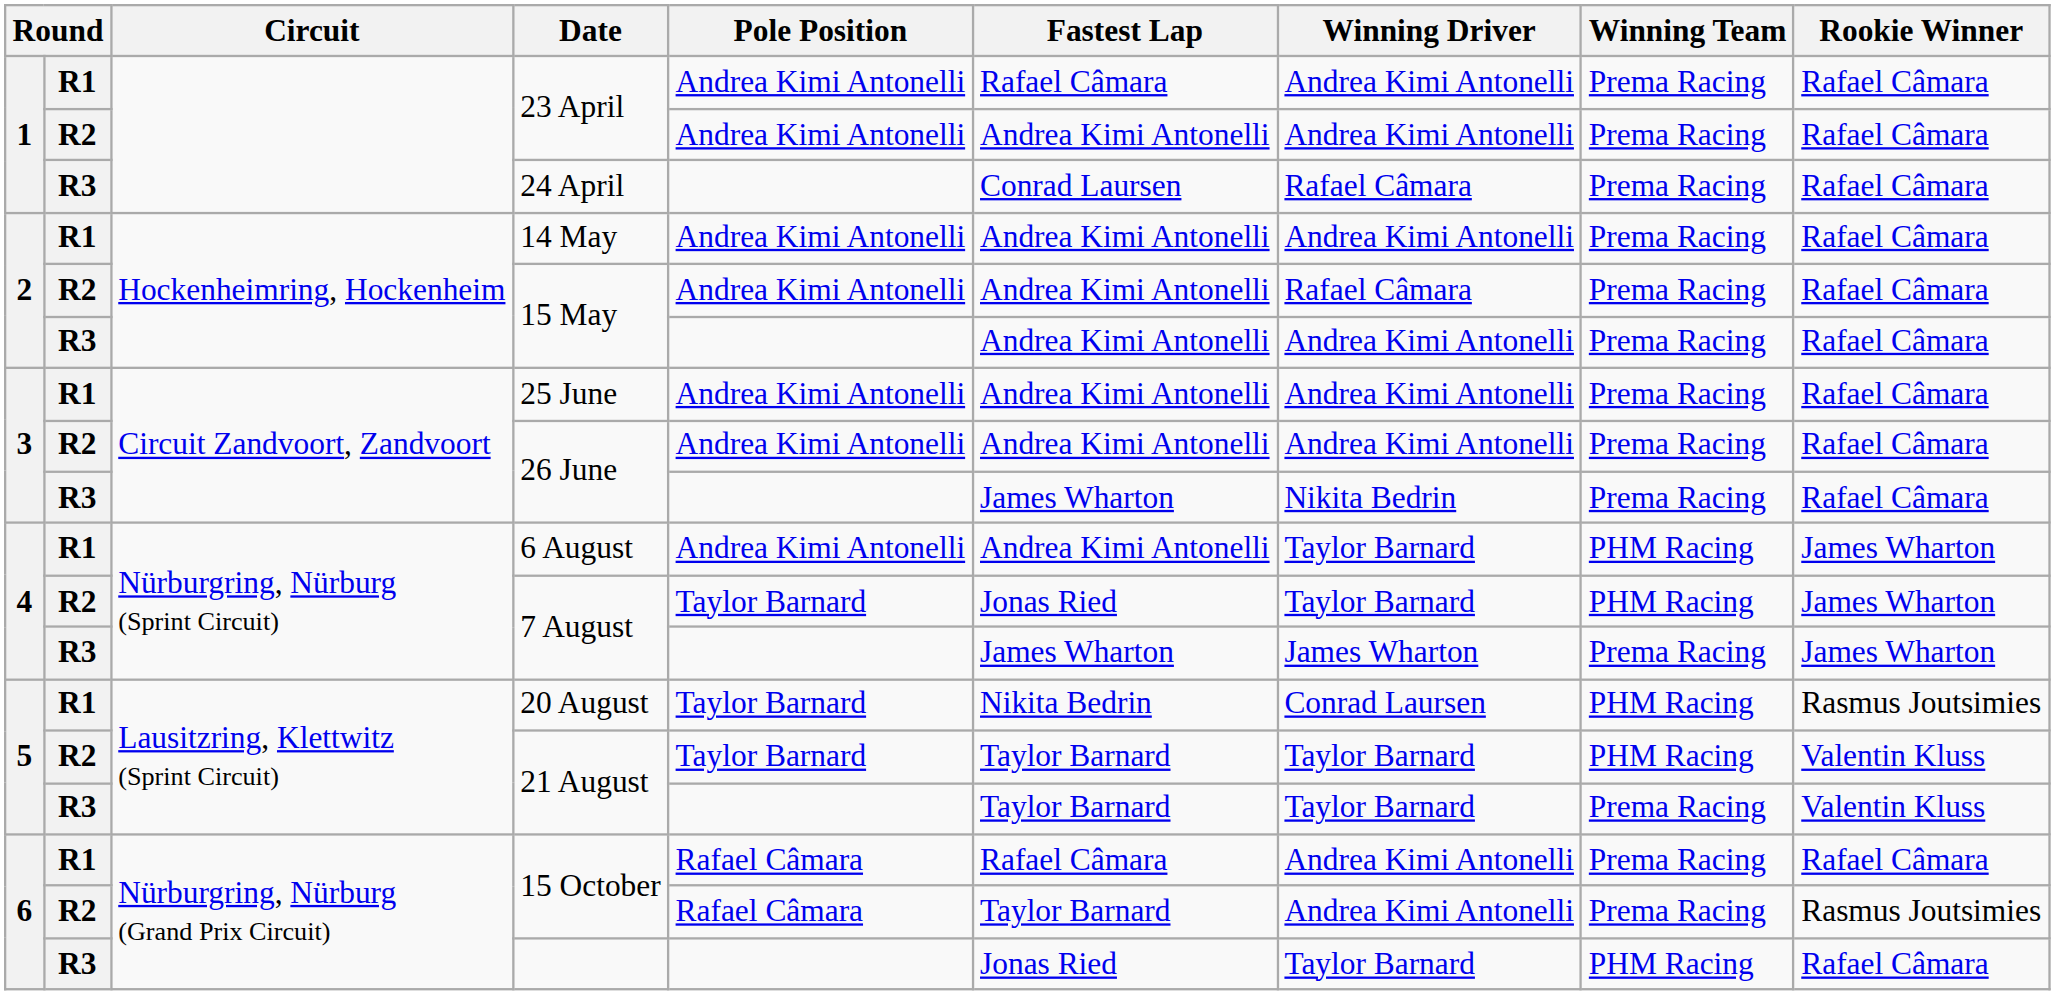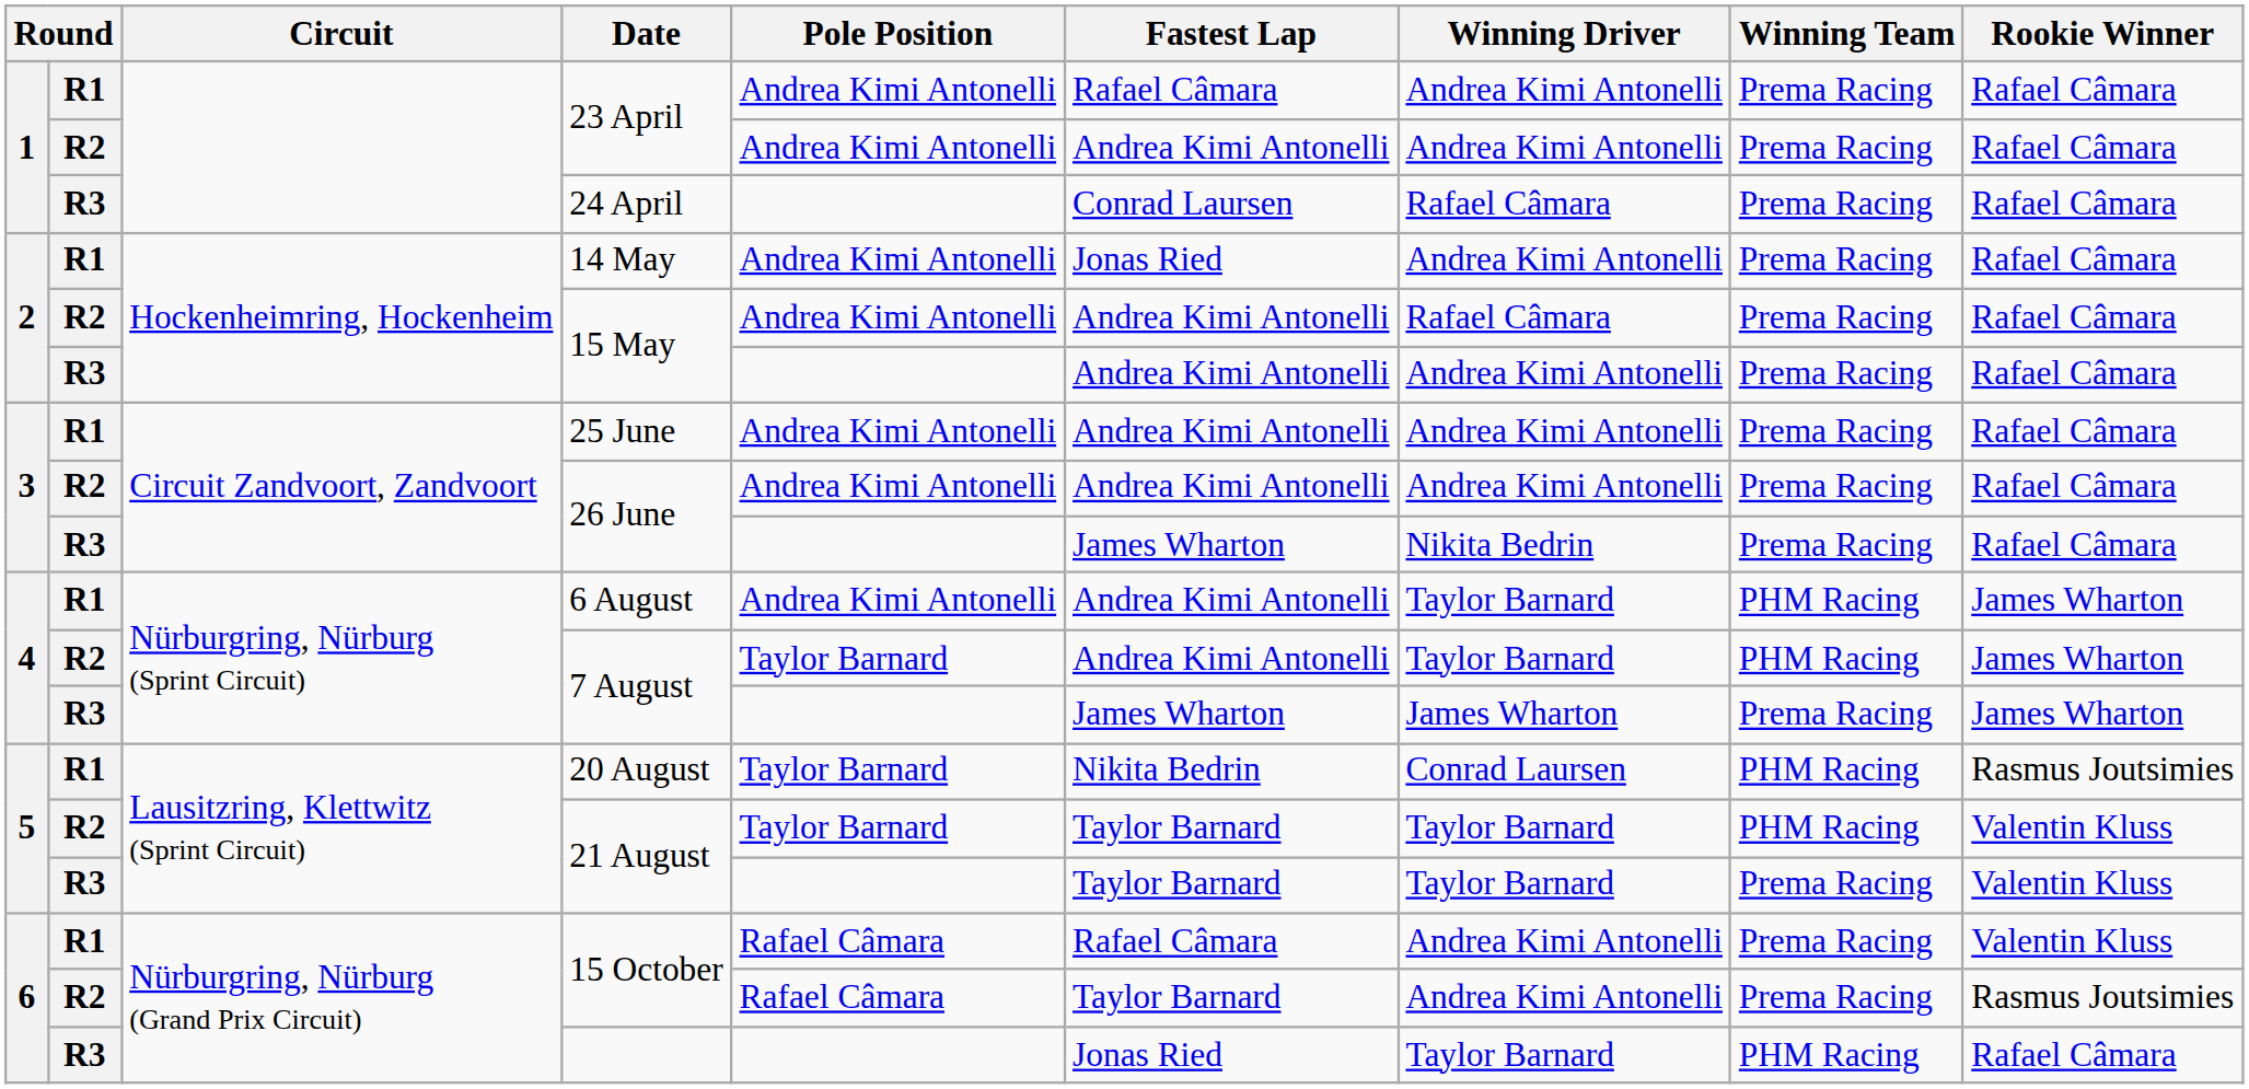14 May | Fastest Lap: Andrea Kimi Antonelli -> Jonas Ried
R2 / 7 August | Fastest Lap: Jonas Ried -> Andrea Kimi Antonelli
R1 / 15 October | Rookie Winner: Rafael Câmara -> Valentin Kluss
